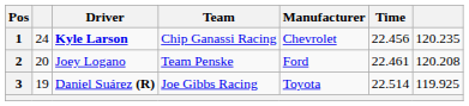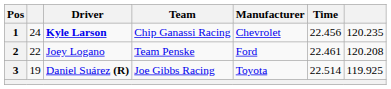2 | column 2: 20 -> 22
